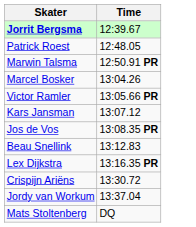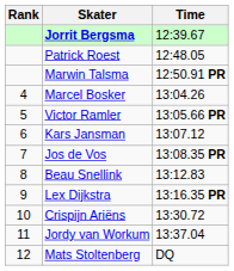+ column: Rank | 4 | 5 | 6 | 7 | 8 | 9 | 10 | 11 | 12
